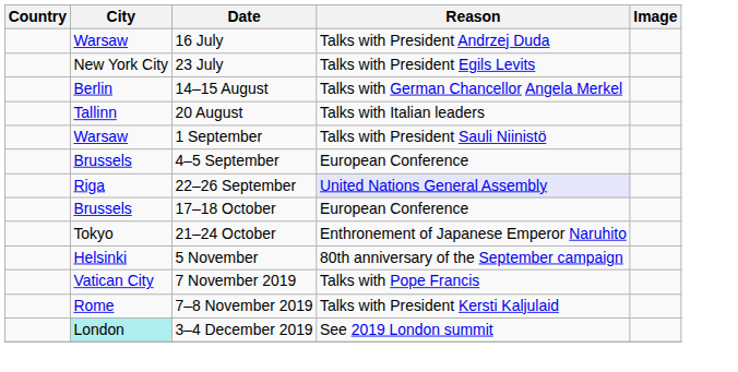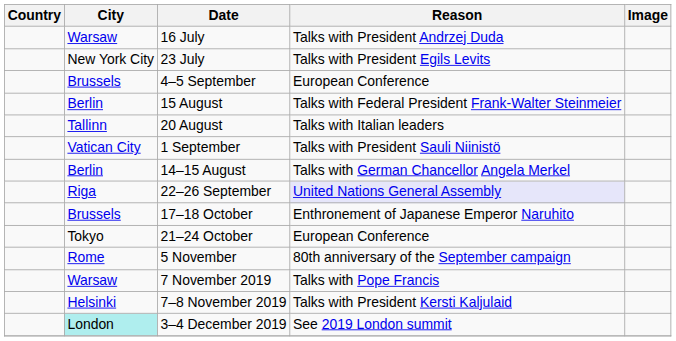rows swapped: 14–15 August <-> 4–5 September
+ row: Berlin | 15 August | Talks with Federal President Frank-Walter Steinmeier
1 September | City: Warsaw -> Vatican City
17–18 October | Reason: European Conference -> Enthronement of Japanese Emperor Naruhito
21–24 October | Reason: Enthronement of Japanese Emperor Naruhito -> European Conference
5 November | City: Helsinki -> Rome
7 November 2019 | City: Vatican City -> Warsaw
7–8 November 2019 | City: Rome -> Helsinki
